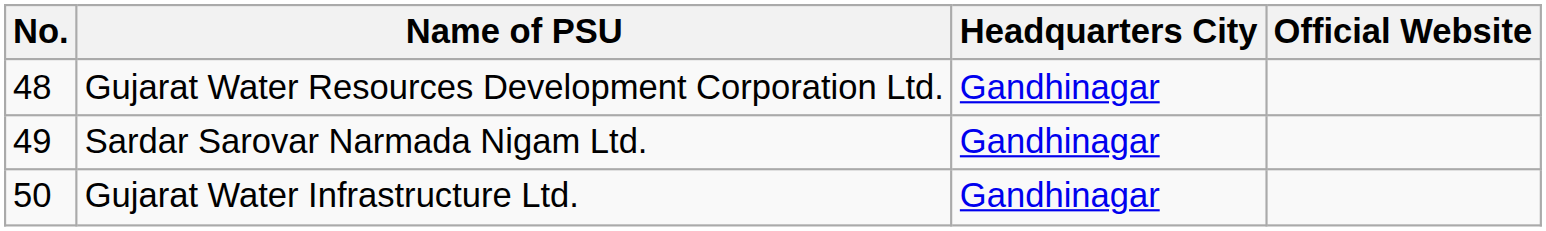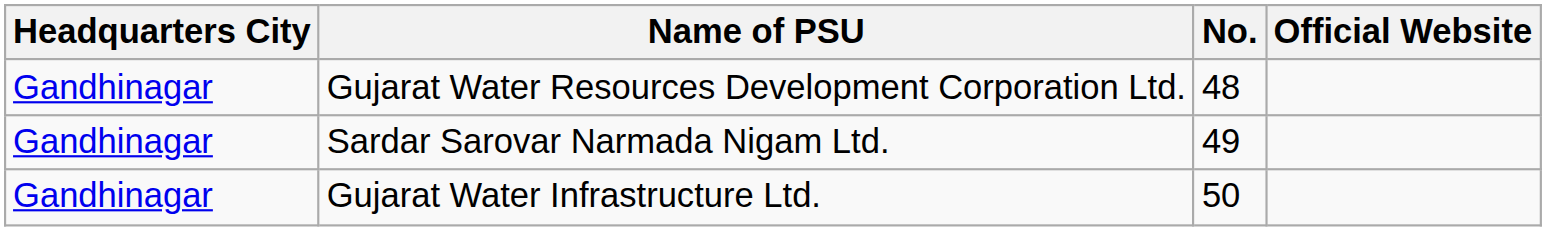columns swapped: No. <-> Headquarters City
